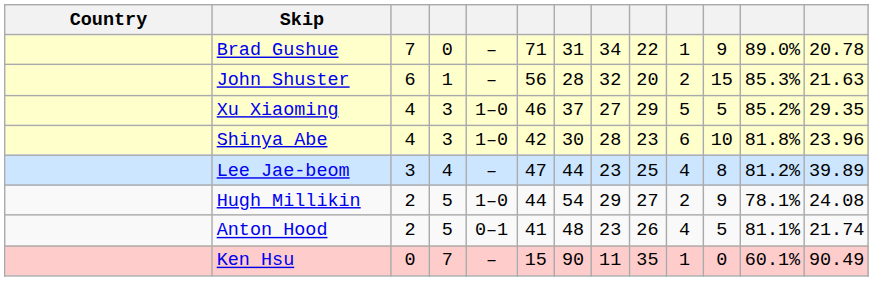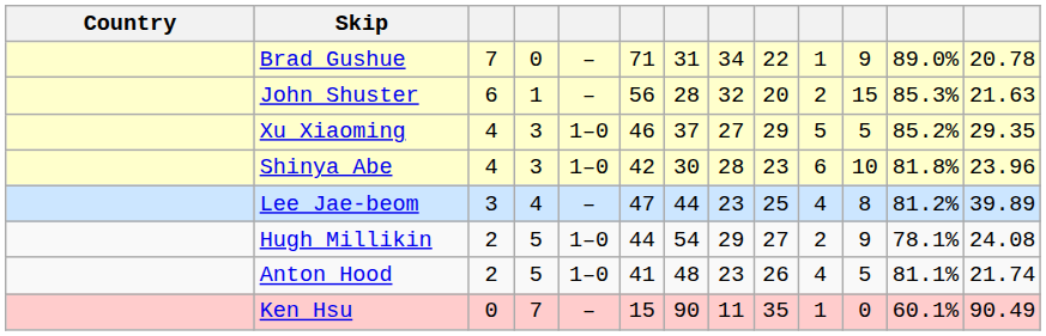Anton Hood | column 5: 0–1 -> 1–0
